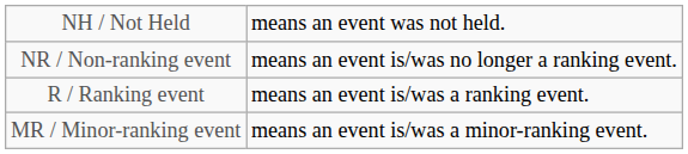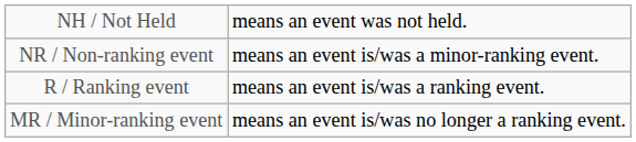NR / Non-ranking event | column 5: means an event is/was no longer a ranking event. -> means an event is/was a minor-ranking event.
MR / Minor-ranking event | column 5: means an event is/was a minor-ranking event. -> means an event is/was no longer a ranking event.
